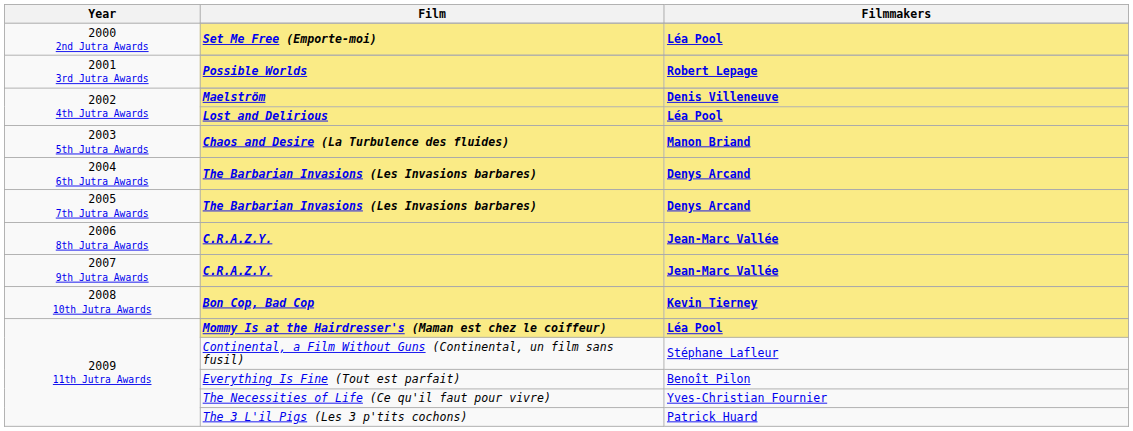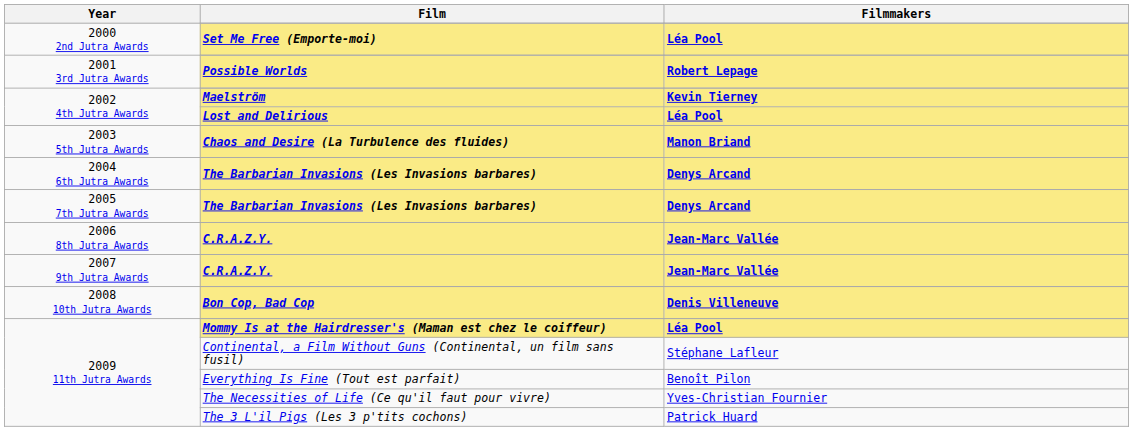Maelström | Filmmakers: Denis Villeneuve -> Kevin Tierney
Bon Cop, Bad Cop | Filmmakers: Kevin Tierney -> Denis Villeneuve
